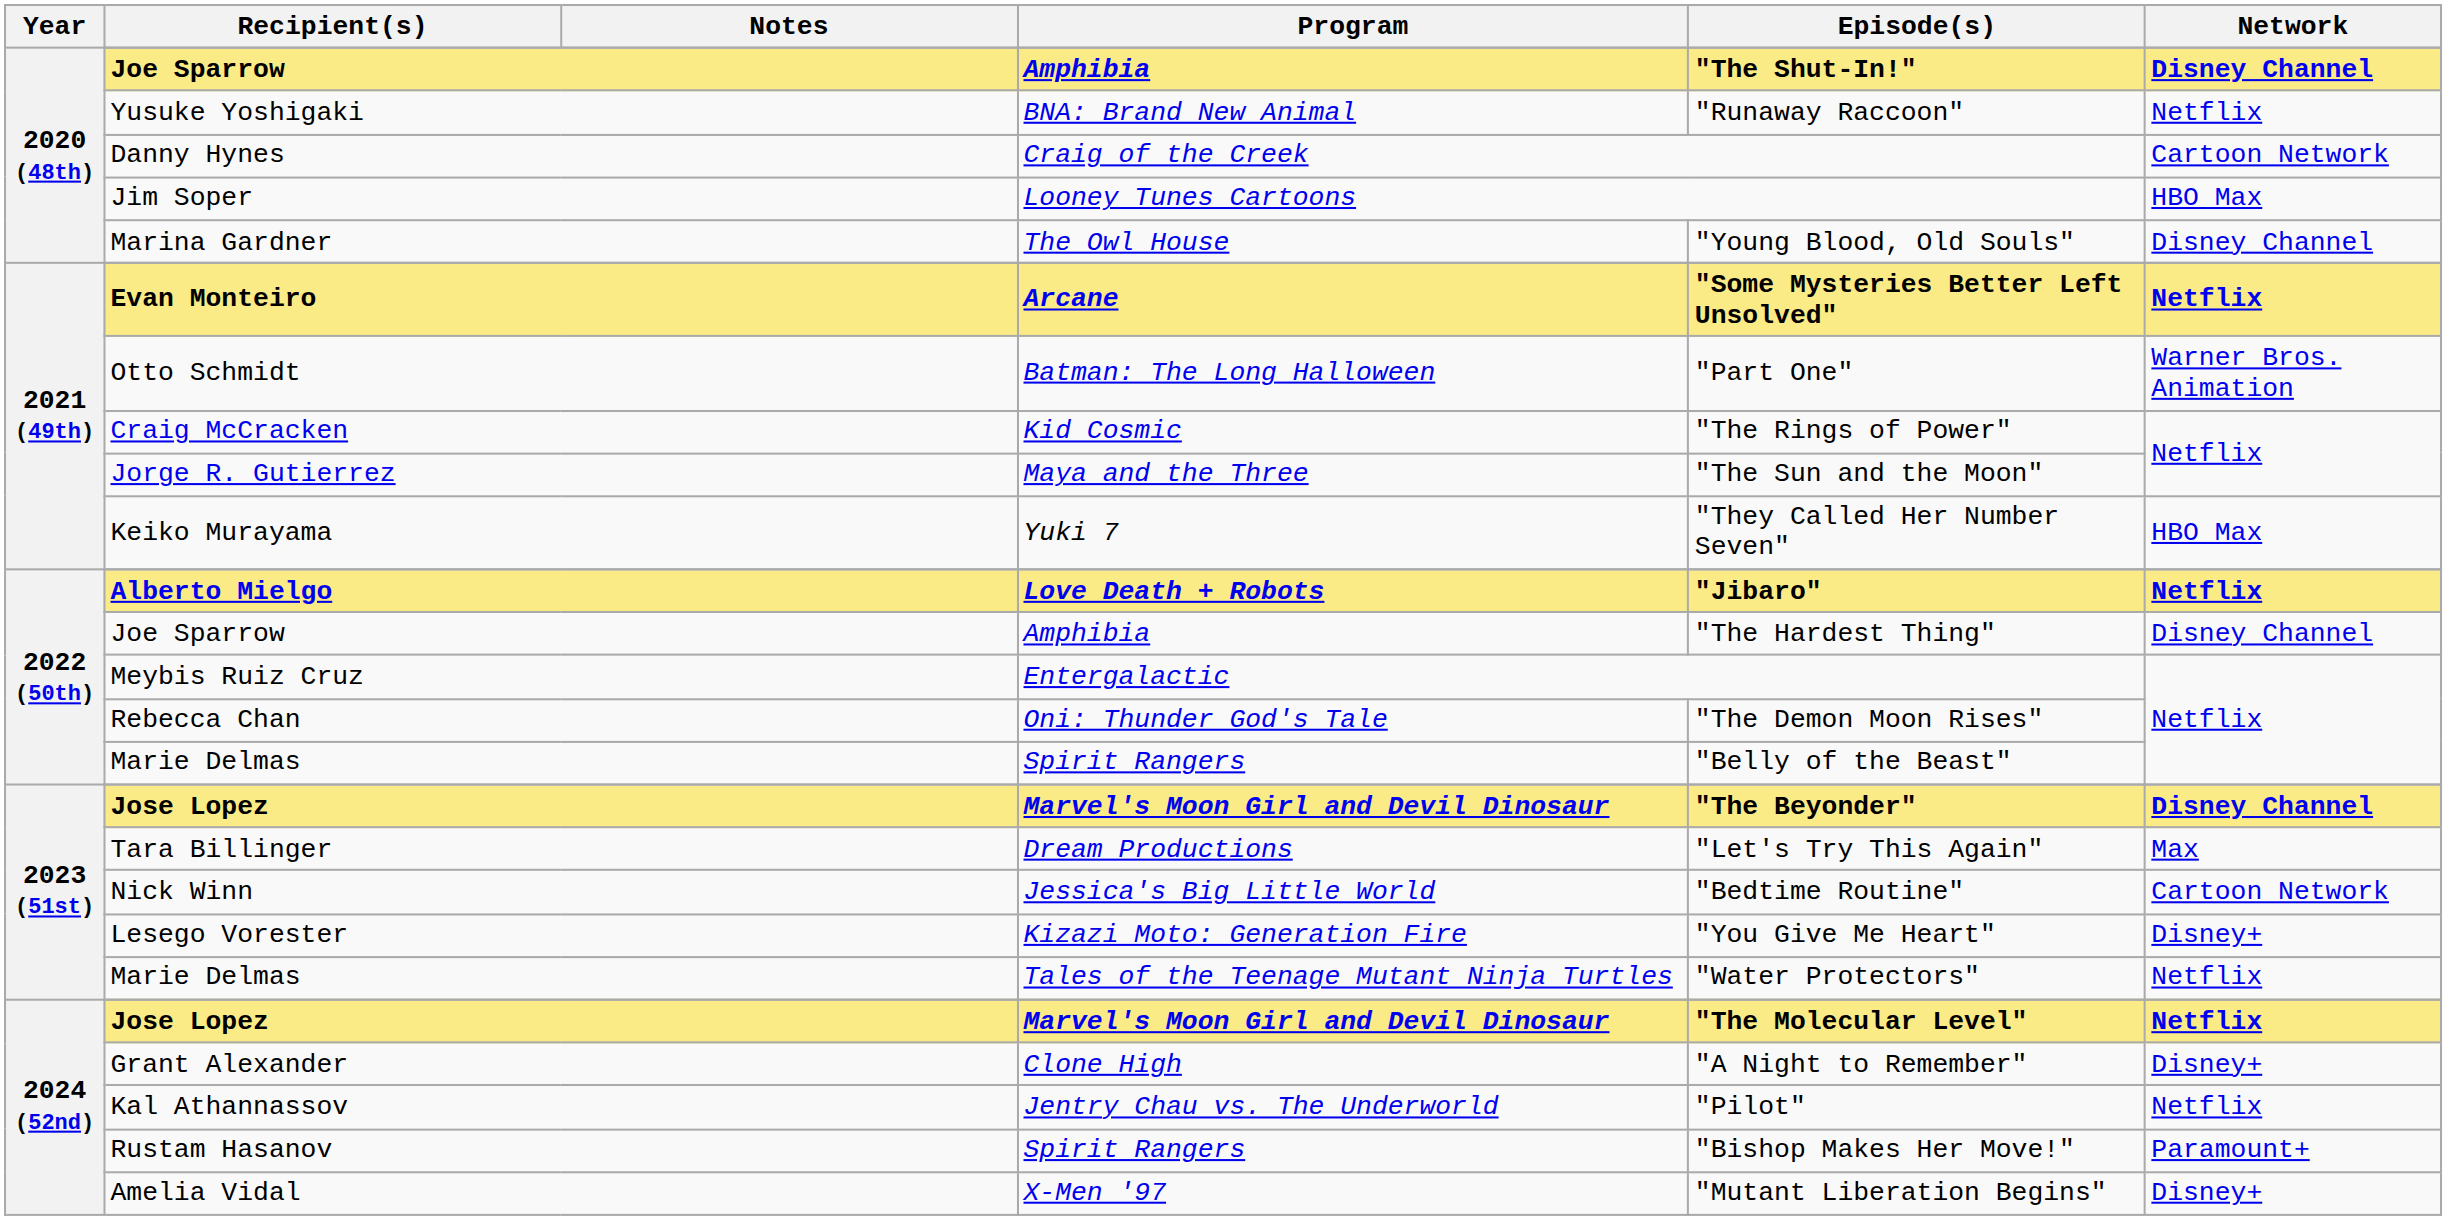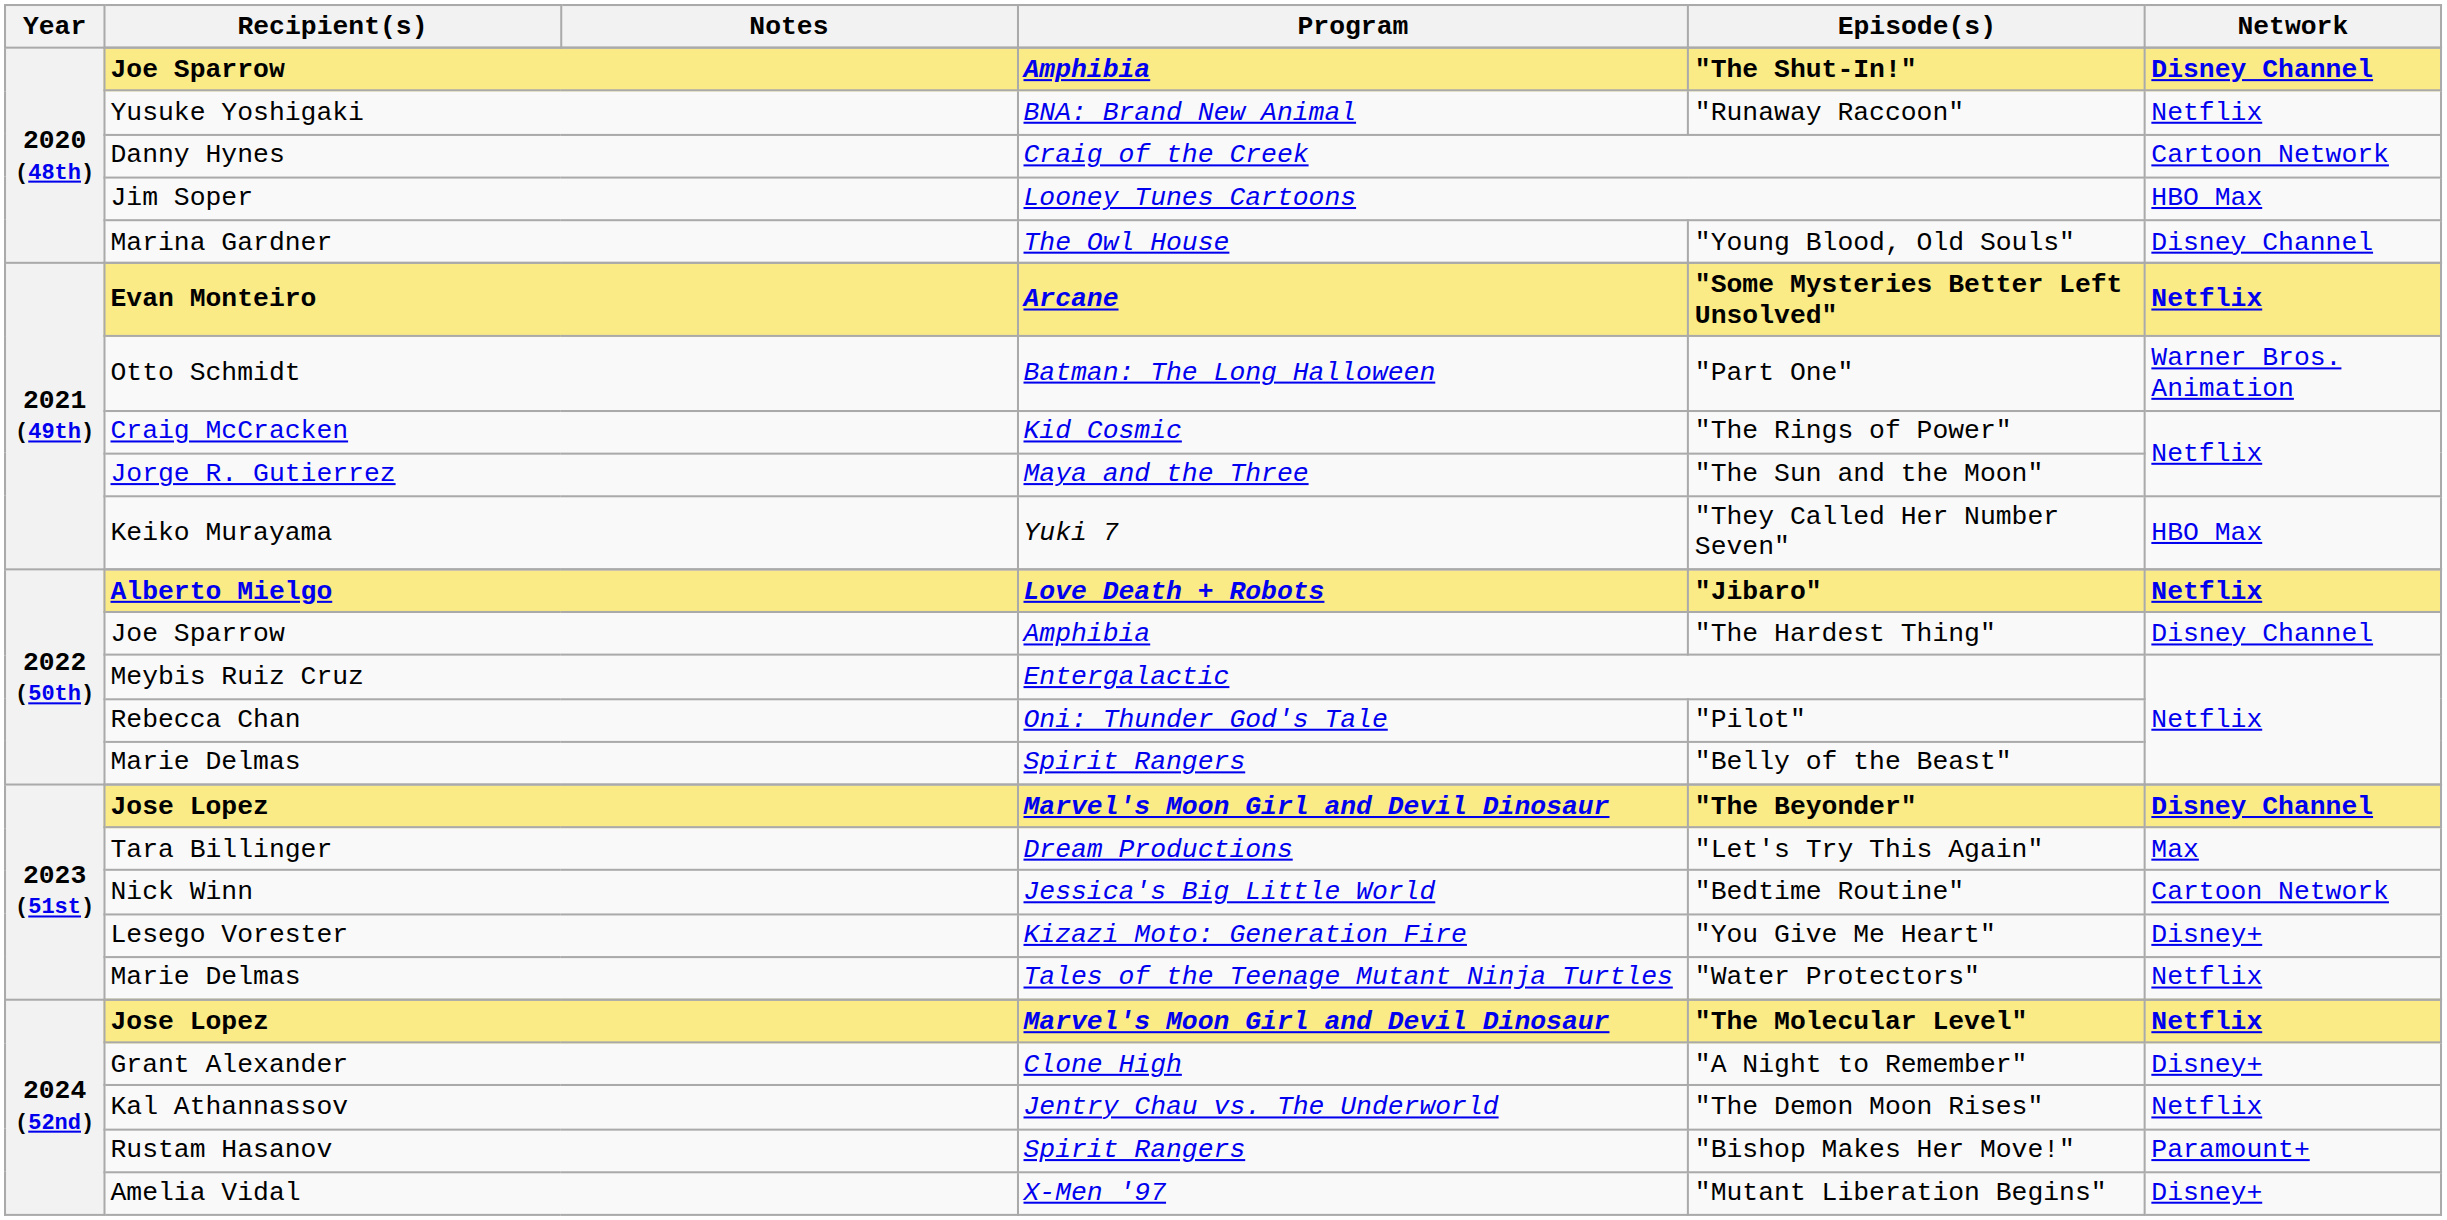Rebecca Chan | Episode(s): "The Demon Moon Rises" -> "Pilot"
Kal Athannassov | Episode(s): "Pilot" -> "The Demon Moon Rises"
